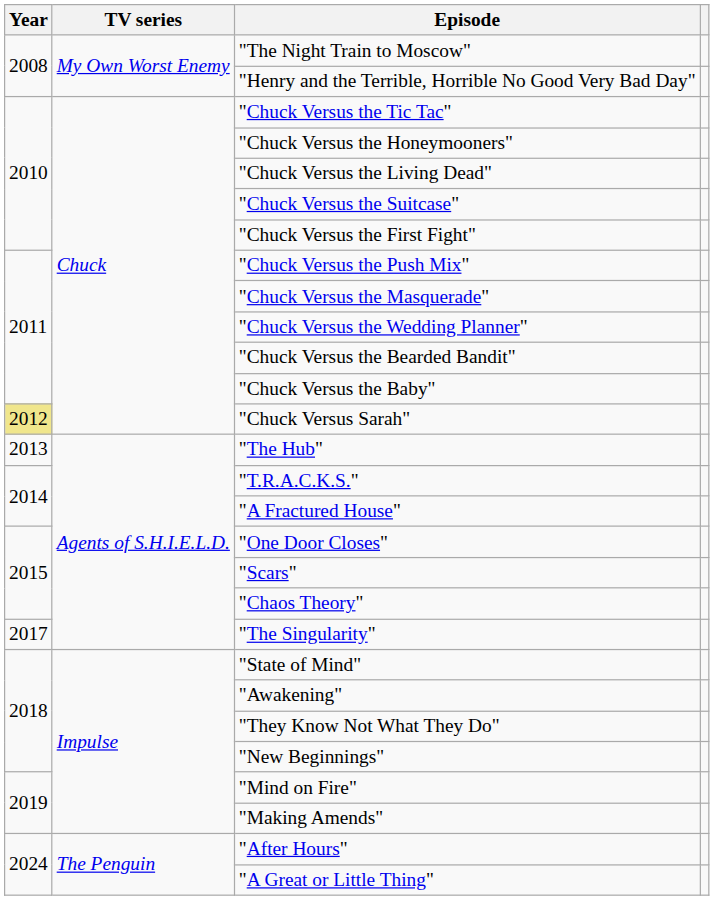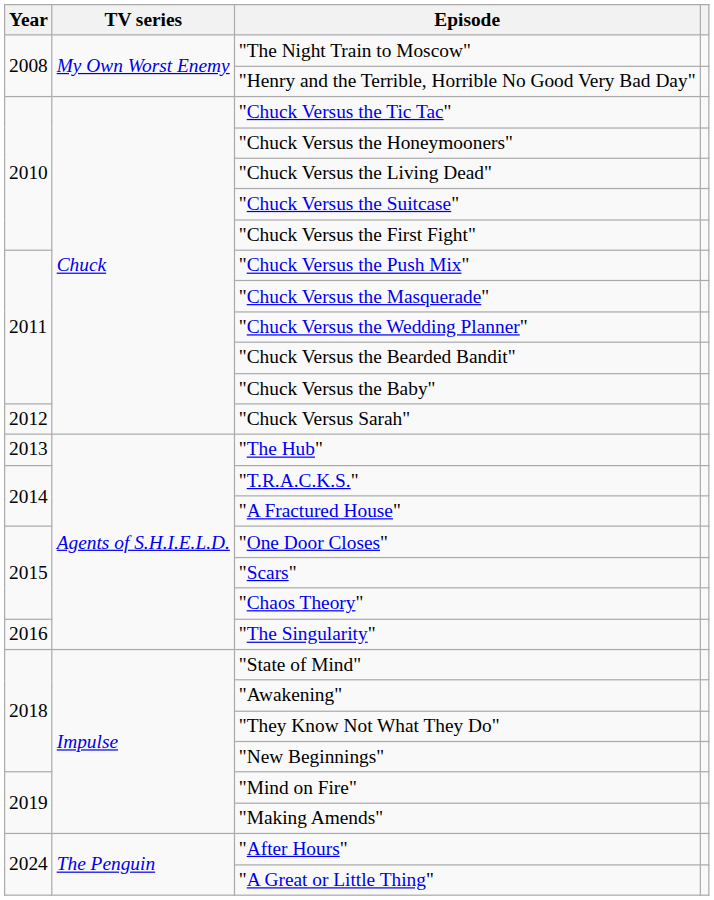"Chuck Versus Sarah" | Year: khaki background -> no background
"The Singularity" | Year: 2017 -> 2016
